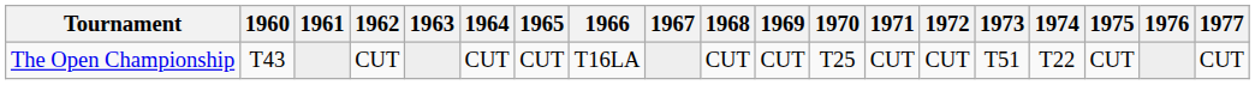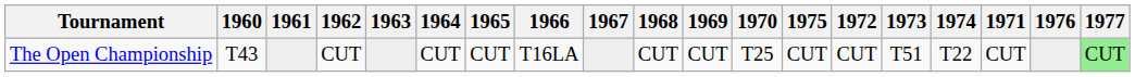columns swapped: 1971 <-> 1975
The Open Championship | 1977: no background -> lightgreen background
